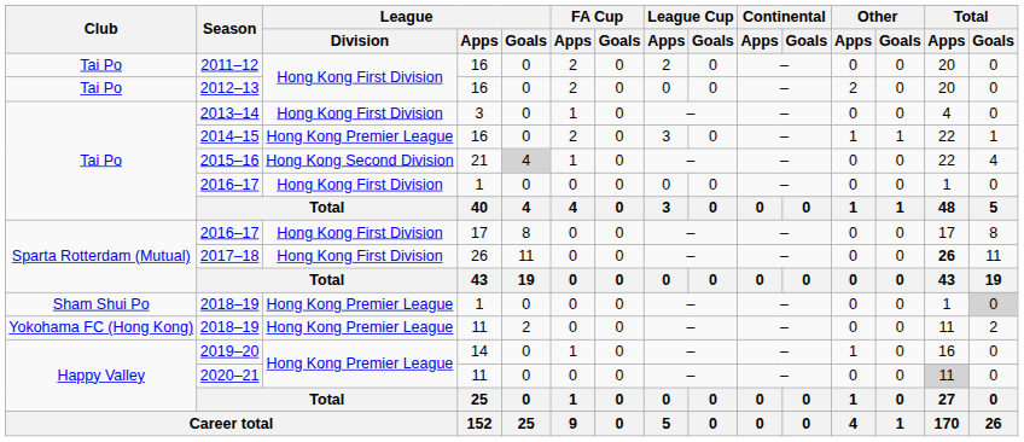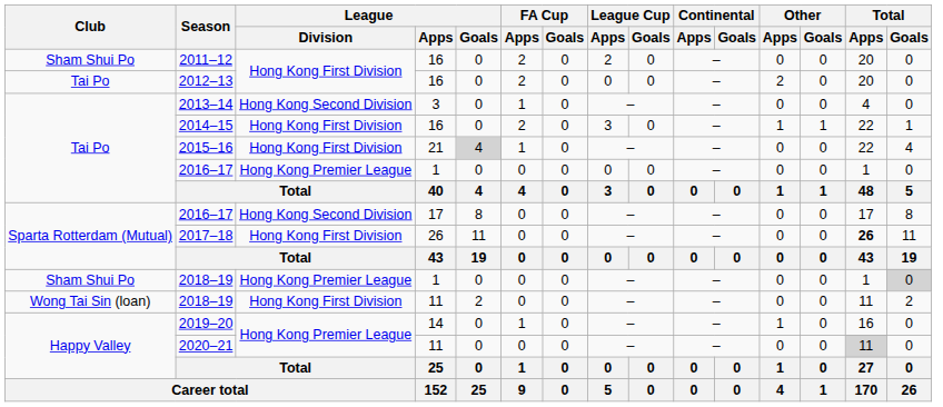2011–12 | Club: Tai Po -> Sham Shui Po
2013–14 | League / Division: Hong Kong First Division -> Hong Kong Second Division
2014–15 | League / Division: Hong Kong Premier League -> Hong Kong First Division
2015–16 | League / Division: Hong Kong Second Division -> Hong Kong First Division
2016–17 / 1 | League / Division: Hong Kong First Division -> Hong Kong Premier League
2016–17 / 17 | League / Division: Hong Kong First Division -> Hong Kong Second Division
2018–19 / 11 | Club: Yokohama FC (Hong Kong) -> Wong Tai Sin (loan)
2018–19 / 11 | League / Division: Hong Kong Premier League -> Hong Kong First Division
